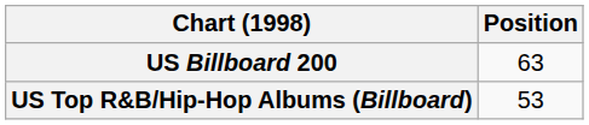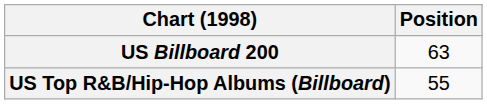US Top R&B/Hip-Hop Albums (Billboard) | Position: 53 -> 55
